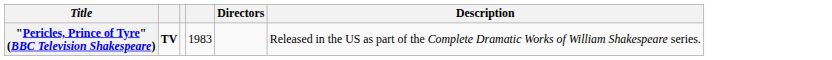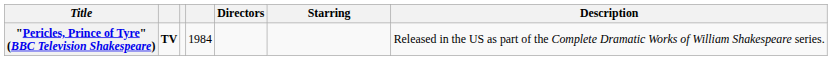+ column: Starring
"Pericles, Prince of Tyre" (BBC Television Shakespeare) | column 4: 1983 -> 1984
